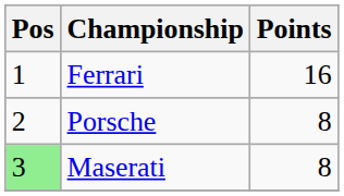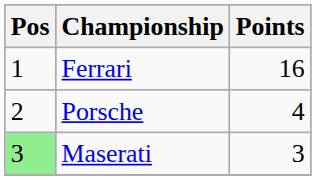Porsche | Points: 8 -> 4
Maserati | Points: 8 -> 3
